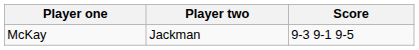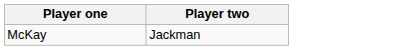- column: Score | 9-3 9-1 9-5
